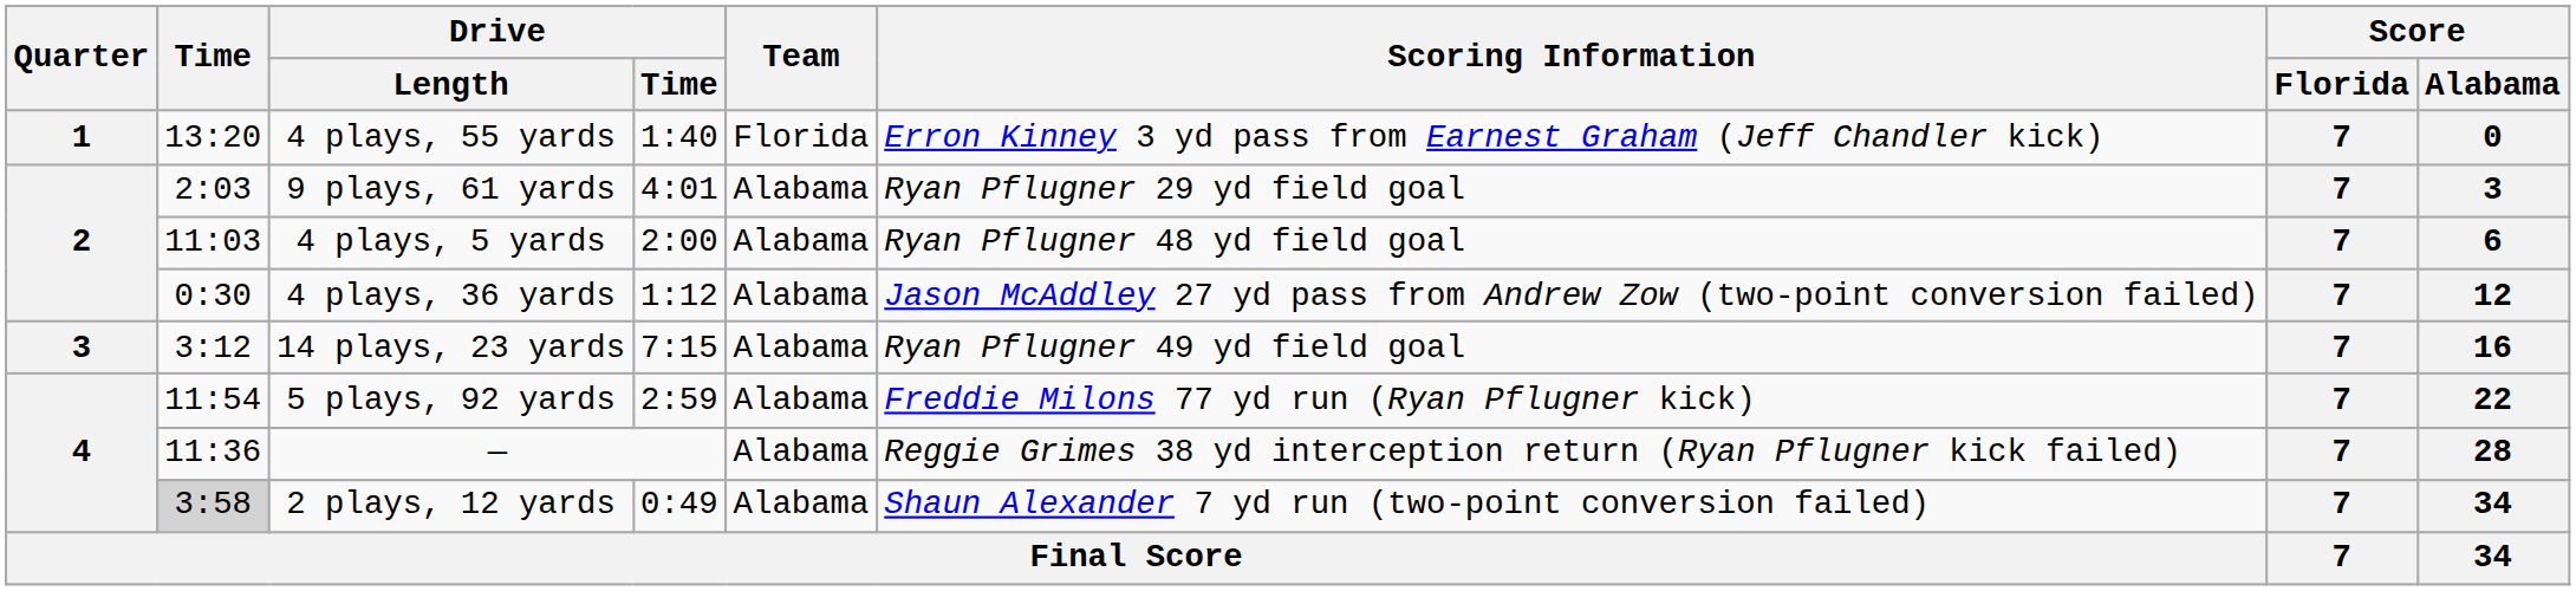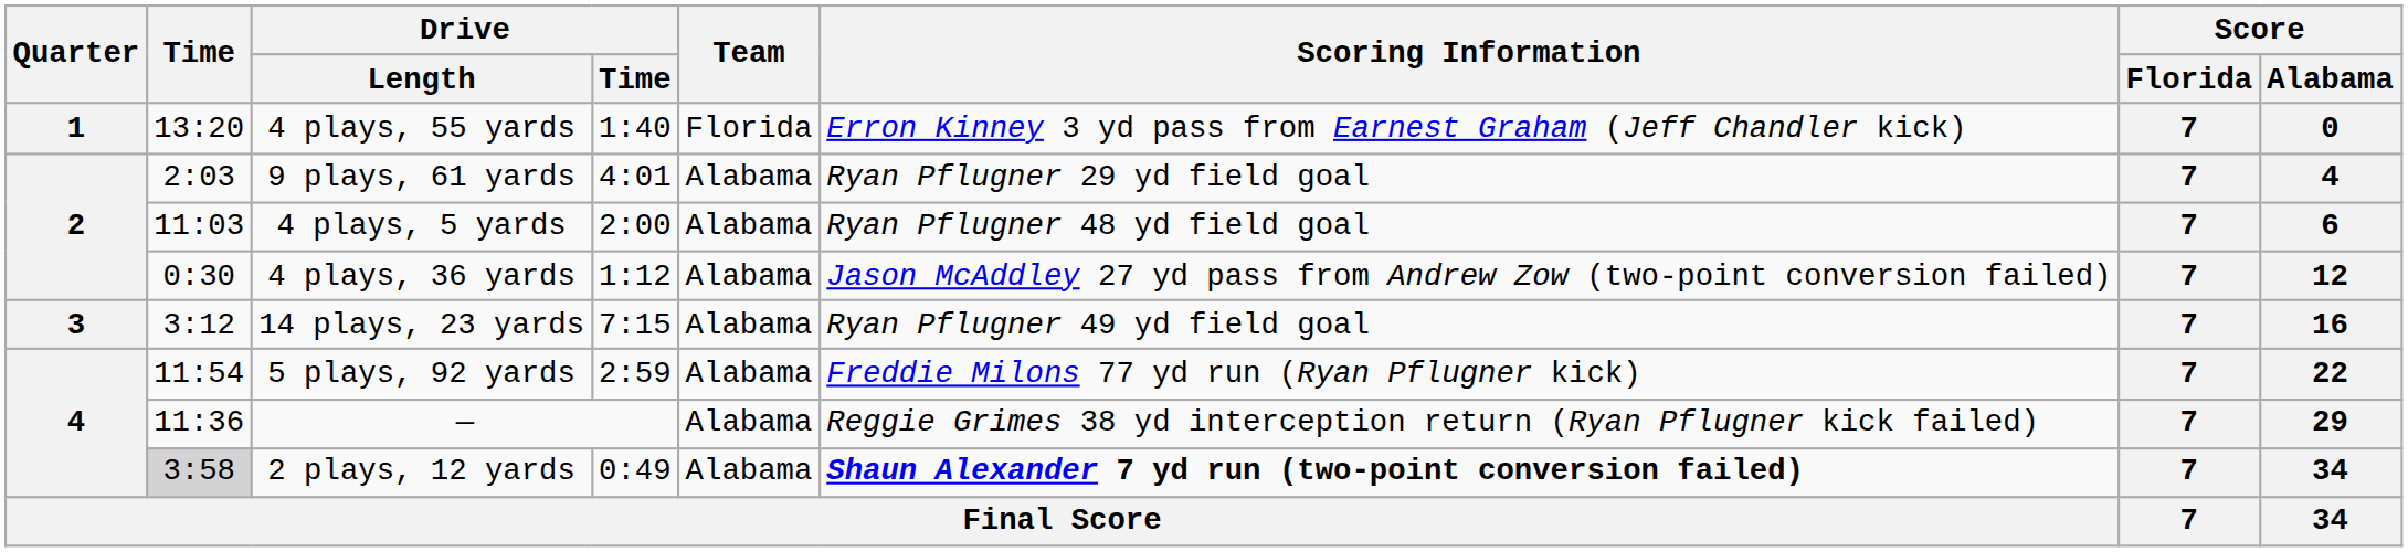9 plays, 61 yards | Score / Alabama: 3 -> 4
— | Score / Alabama: 28 -> 29
2 plays, 12 yards | Scoring Information: normal -> bold
